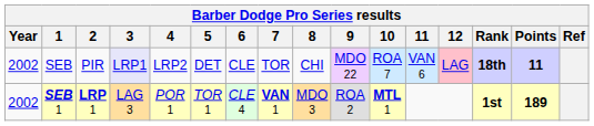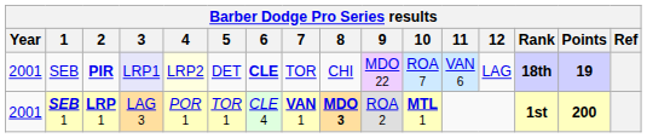SEB | Year: 2002 -> 2001
SEB | 2: normal -> bold
SEB | 4: no background -> lightyellow background
SEB | 6: normal -> bold
SEB | 12: pink background -> no background
SEB | Points: 11 -> 19
SEB 1 | Year: 2002 -> 2001
SEB 1 | 8: normal -> bold
SEB 1 | Points: 189 -> 200
